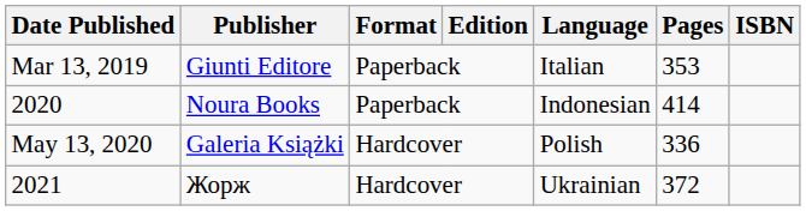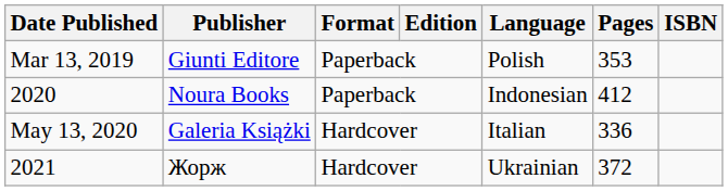Mar 13, 2019 | Language: Italian -> Polish
2020 | Pages: 414 -> 412
May 13, 2020 | Language: Polish -> Italian
